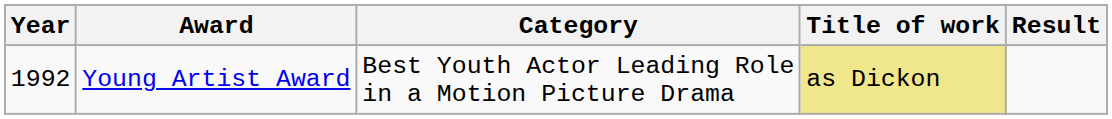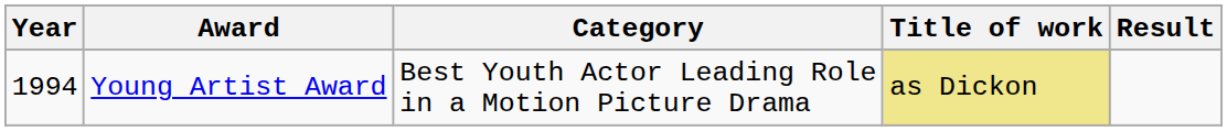Young Artist Award | Year: 1992 -> 1994
